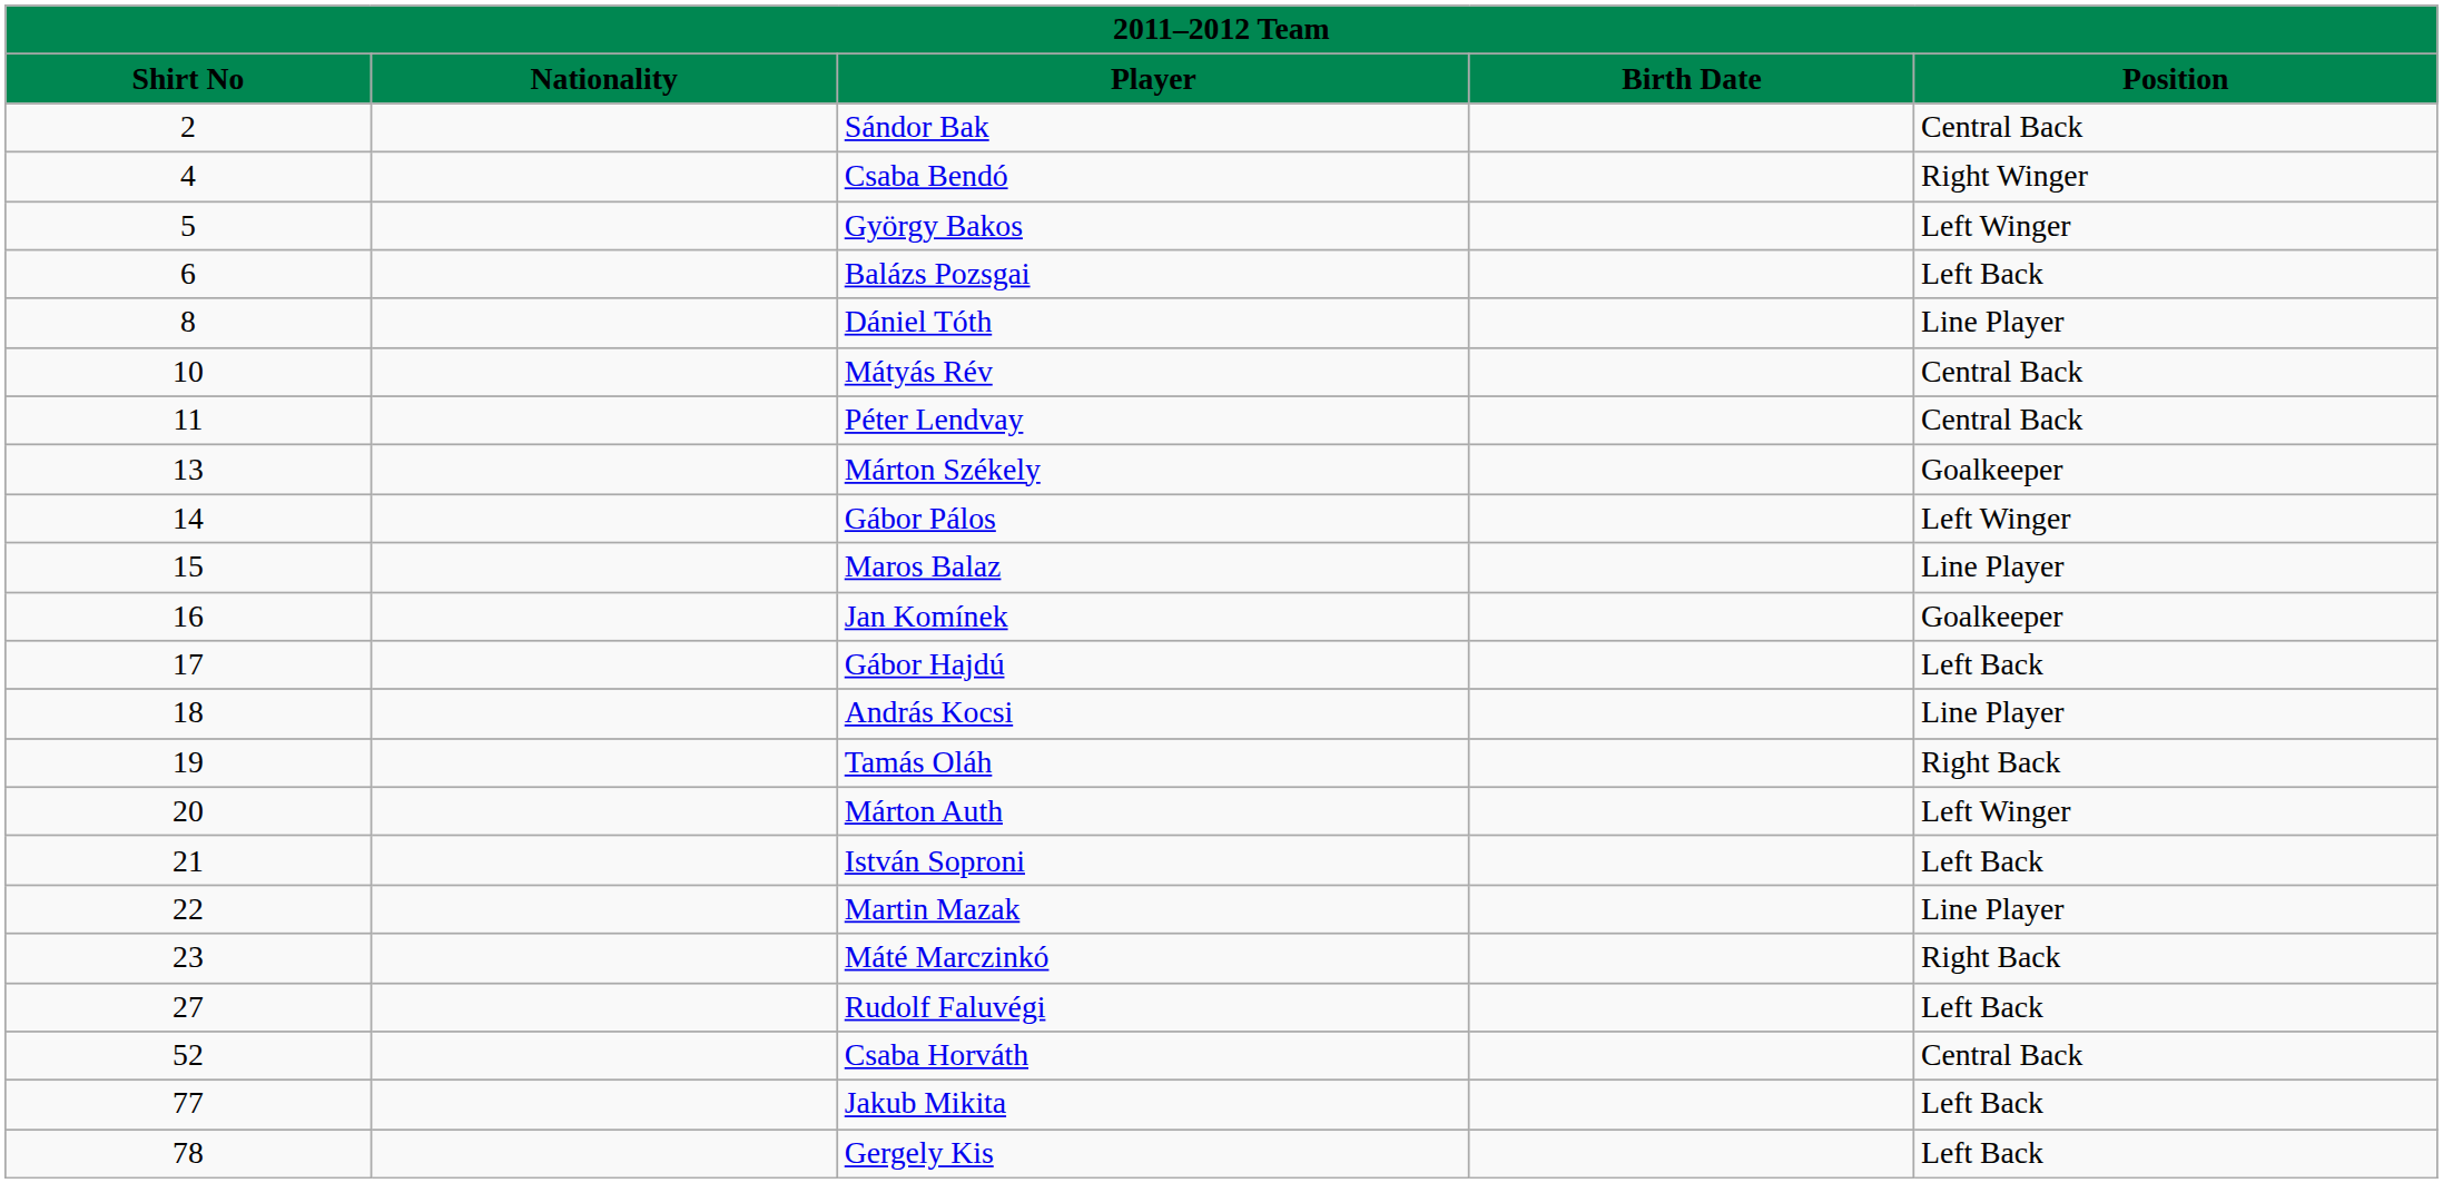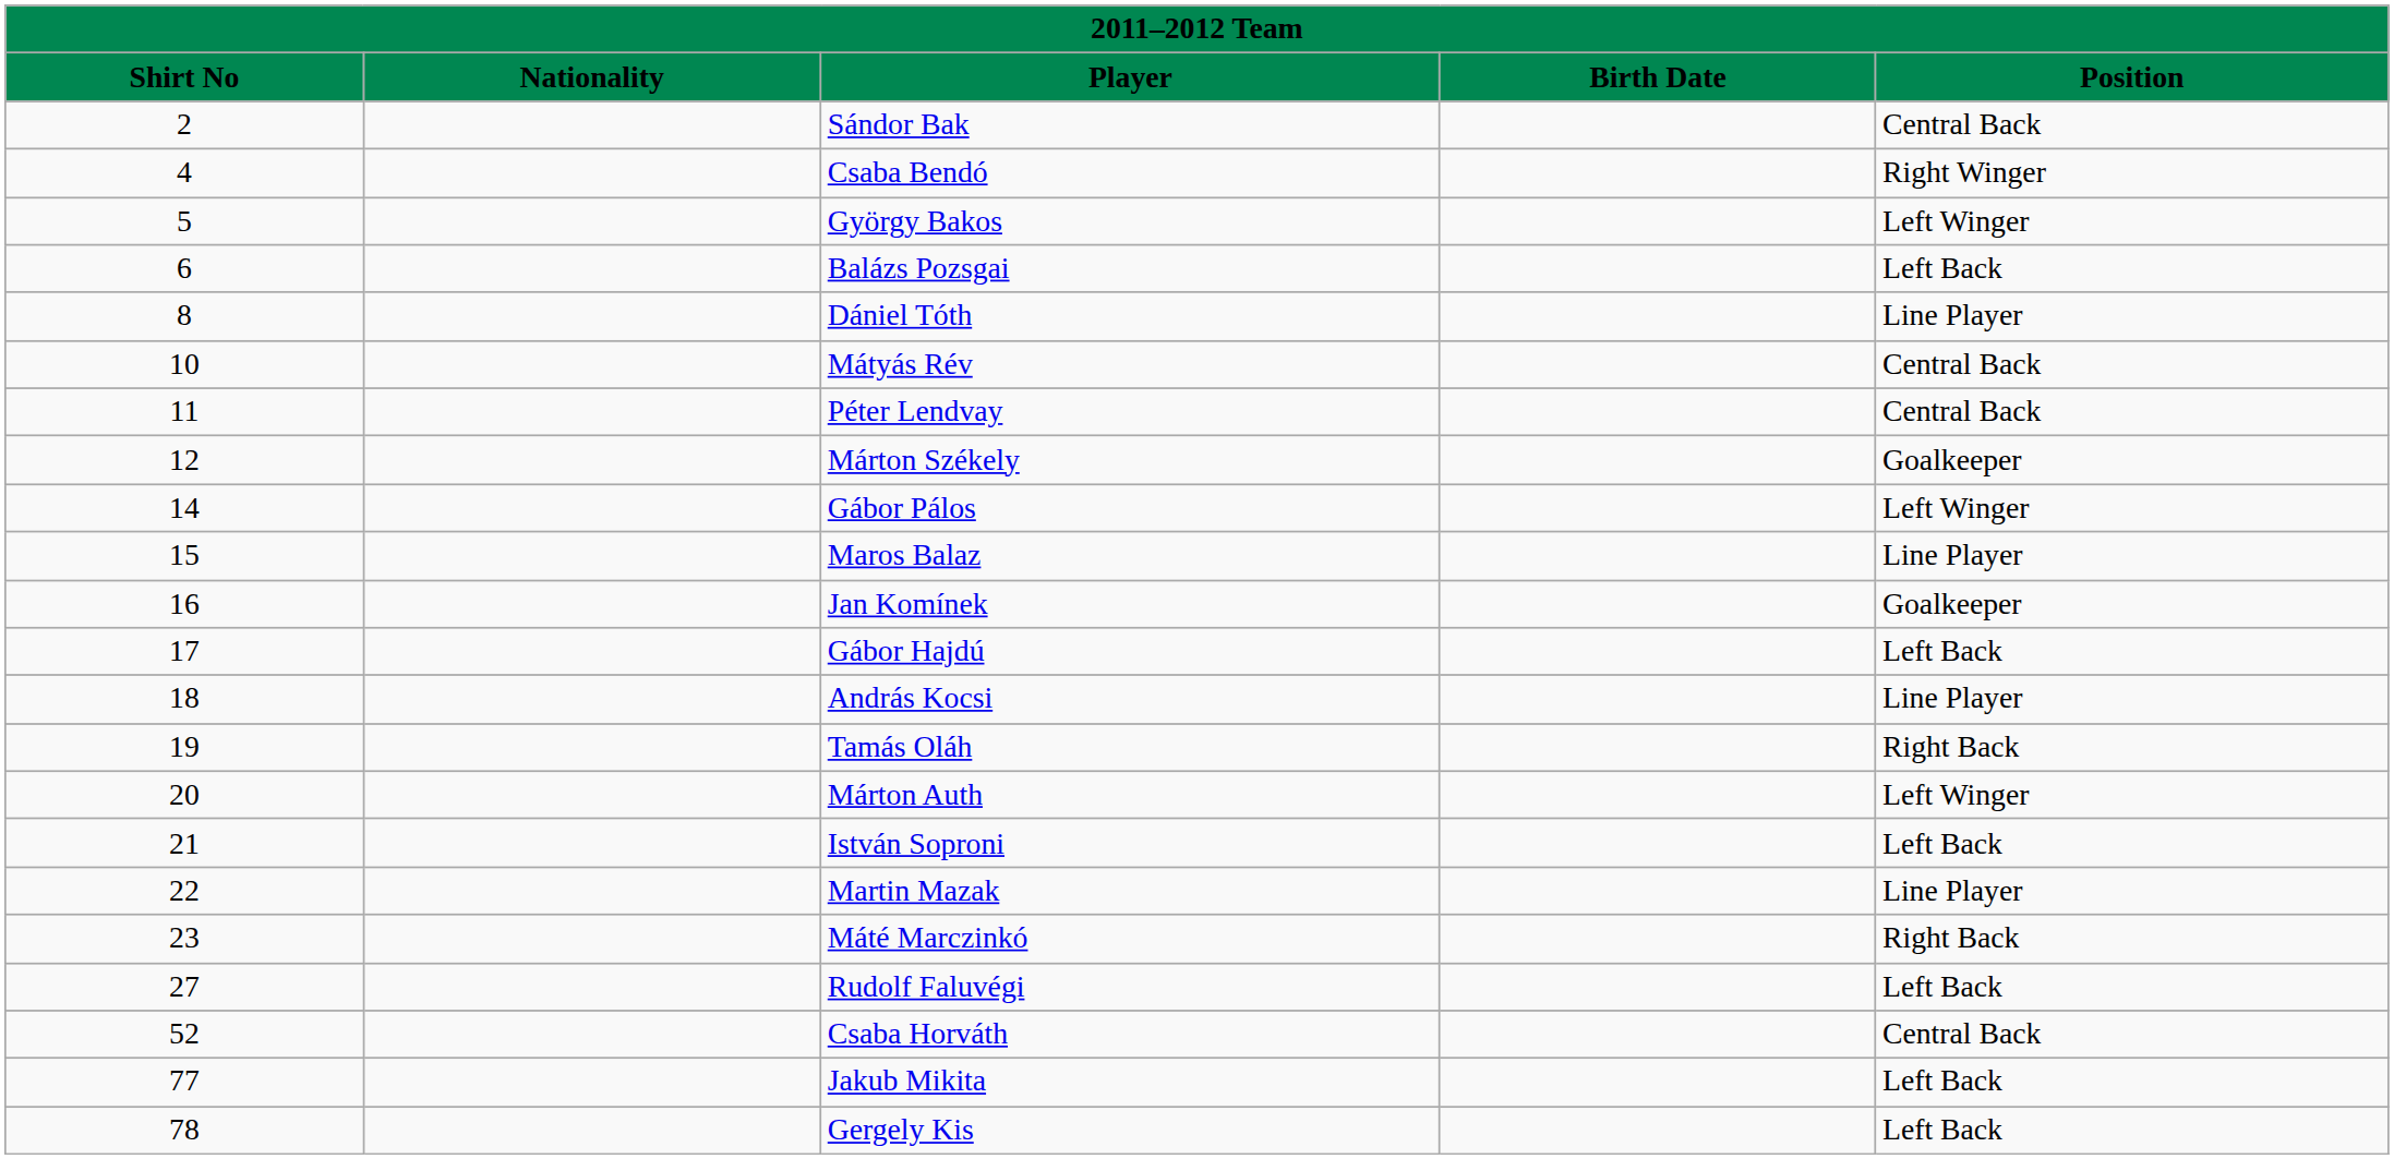Márton Székely | Shirt No: 13 -> 12
